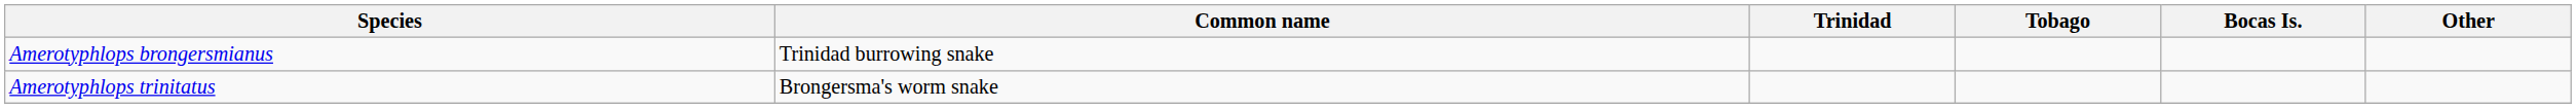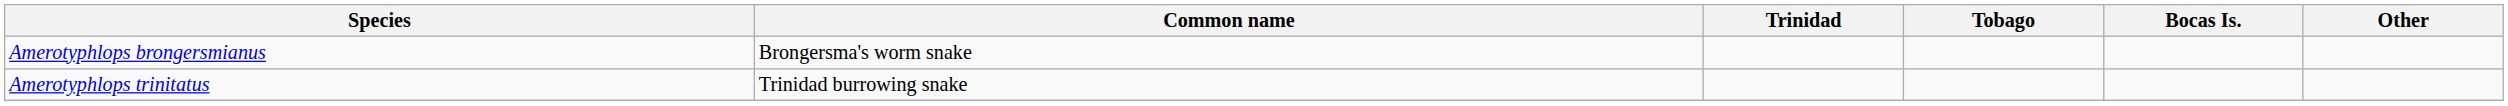Amerotyphlops brongersmianus | Common name: Trinidad burrowing snake -> Brongersma's worm snake
Amerotyphlops trinitatus | Common name: Brongersma's worm snake -> Trinidad burrowing snake
